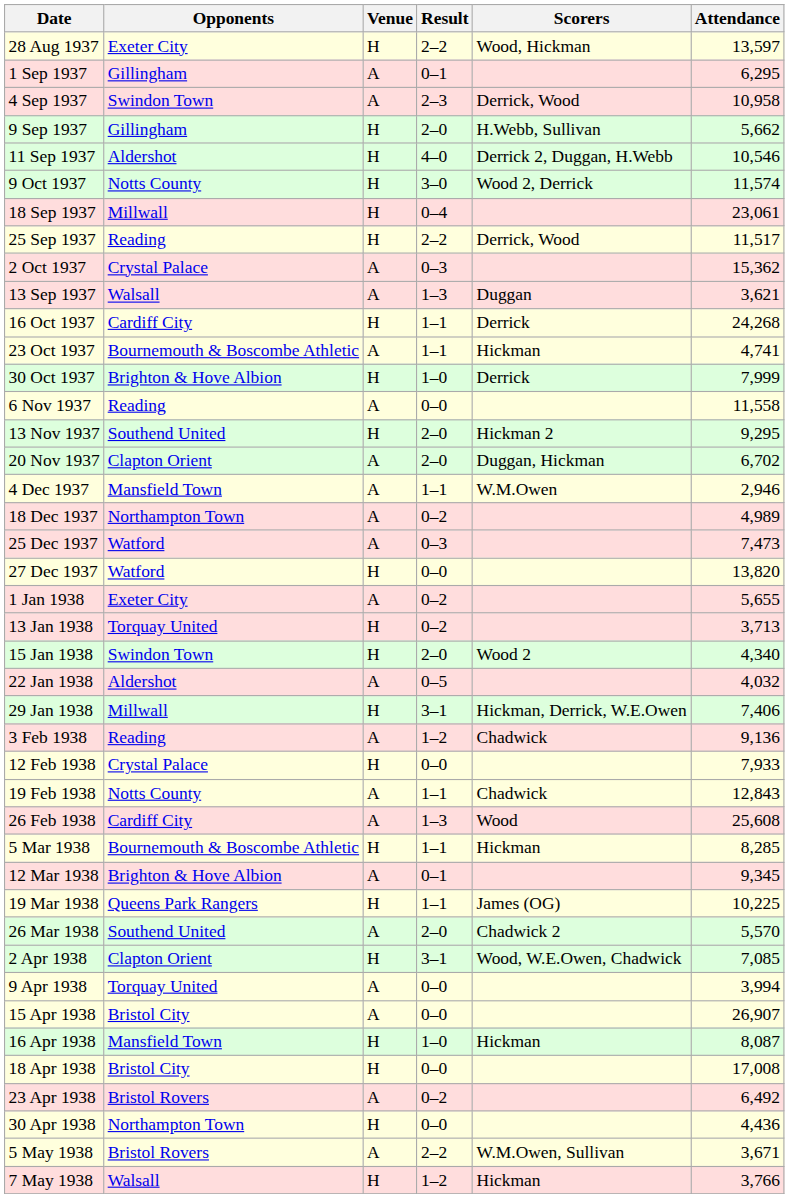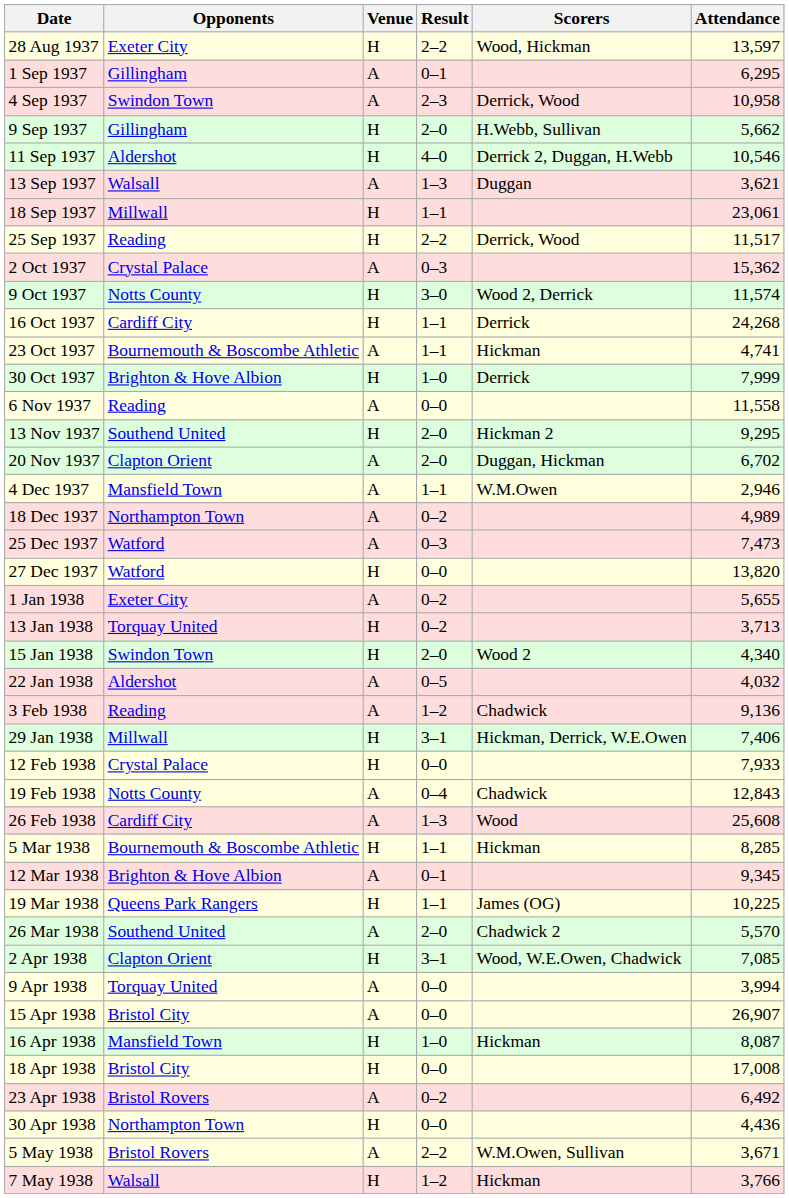rows swapped: 13 Sep 1937 <-> 9 Oct 1937
18 Sep 1937 | Result: 0–4 -> 1–1
rows swapped: 29 Jan 1938 <-> 3 Feb 1938
19 Feb 1938 | Result: 1–1 -> 0–4
